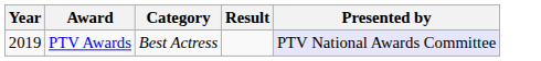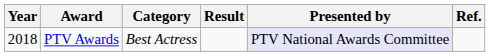+ column: Ref.
PTV Awards | Year: 2019 -> 2018
